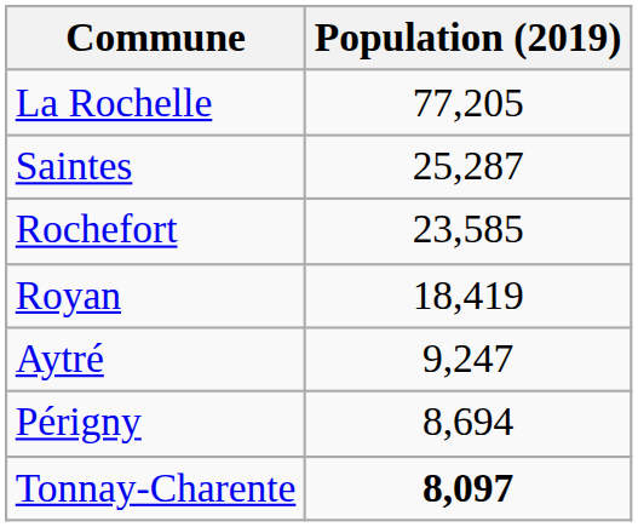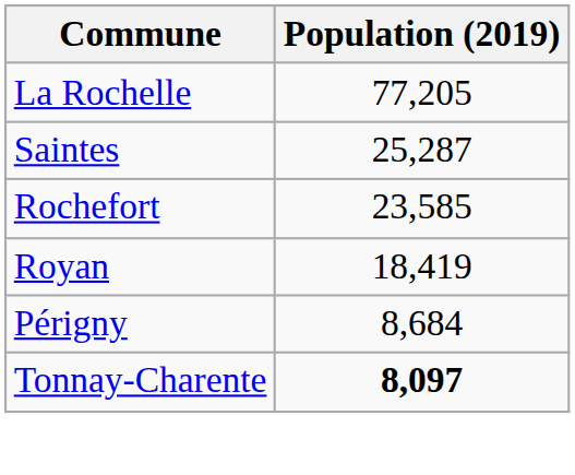- row: Aytré | 9,247
Périgny | Population (2019): 8,694 -> 8,684
